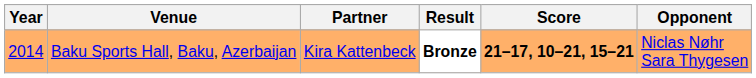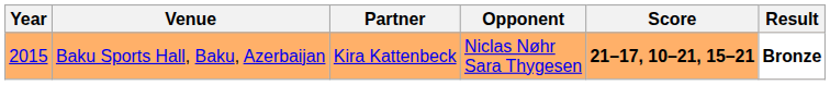columns swapped: Opponent <-> Result
Baku Sports Hall, Baku, Azerbaijan | Year: 2014 -> 2015
